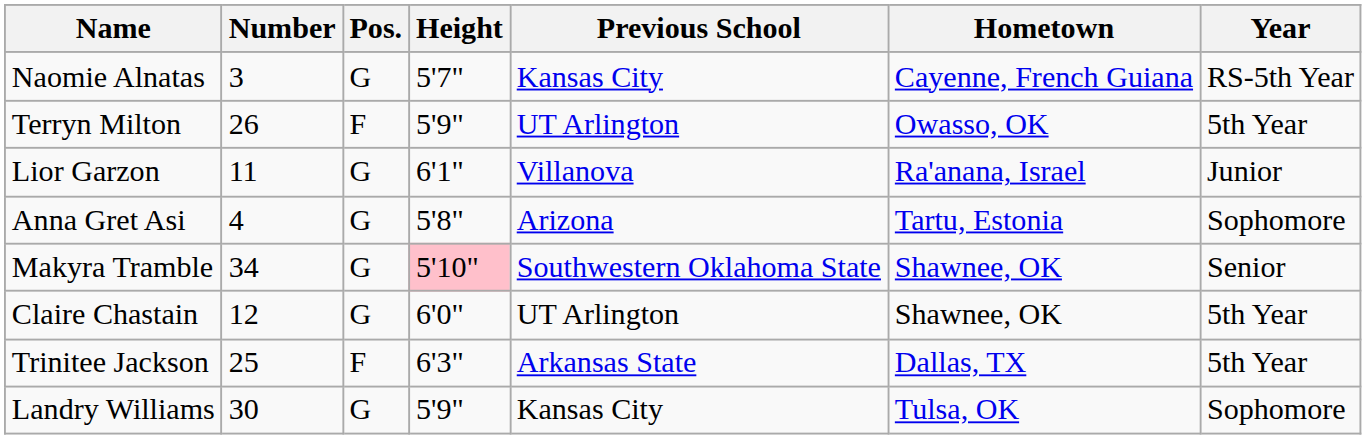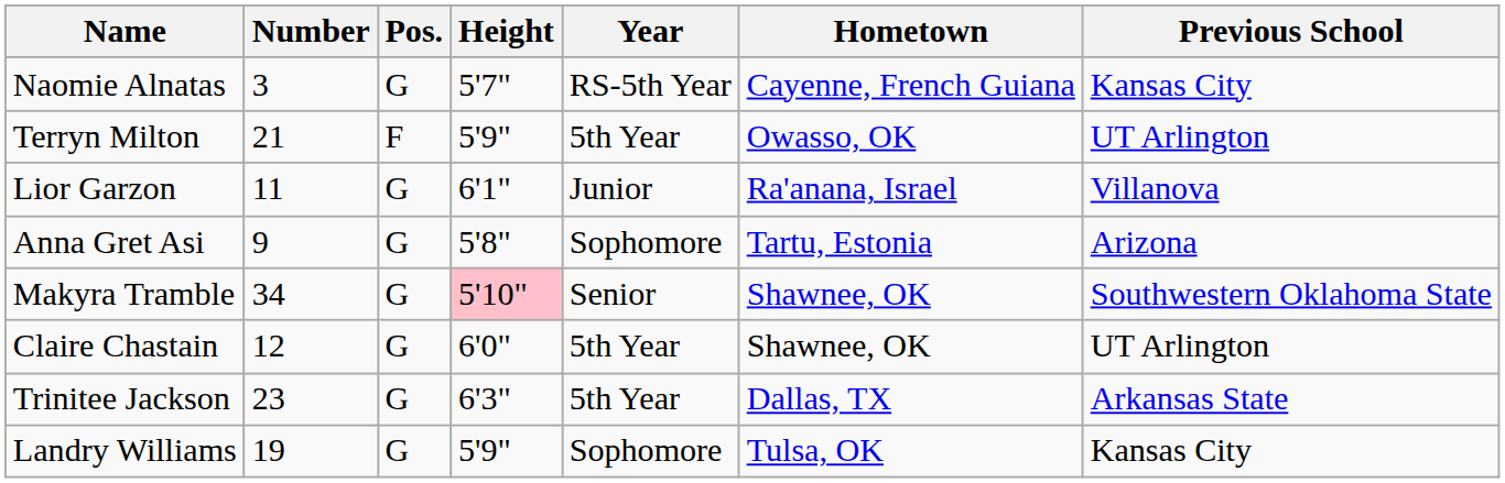columns swapped: Year <-> Previous School
Terryn Milton | Number: 26 -> 21
Anna Gret Asi | Number: 4 -> 9
Trinitee Jackson | Number: 25 -> 23
Trinitee Jackson | Pos.: F -> G
Landry Williams | Number: 30 -> 19
